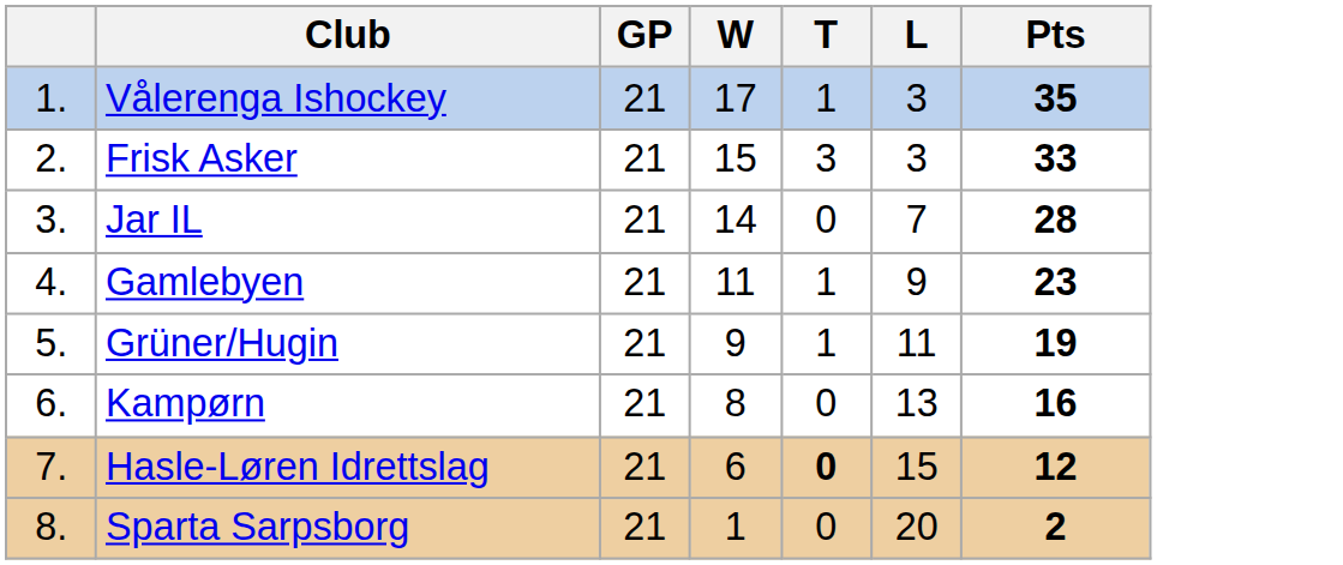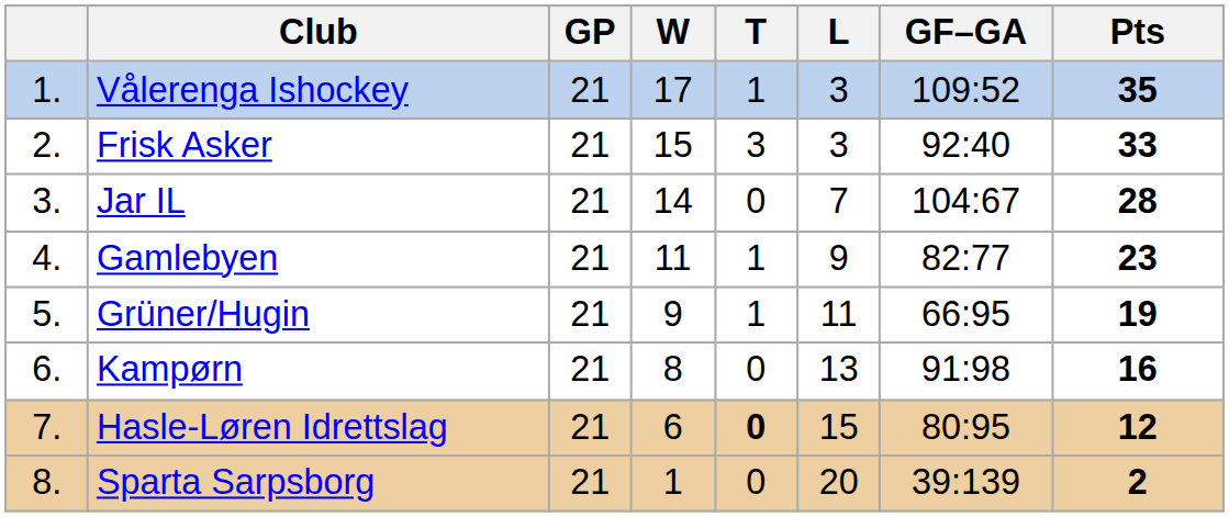+ column: GF–GA | 109:52 | 92:40 | 104:67 | 82:77 | 66:95 | 91:98 | 80:95 | 39:139
